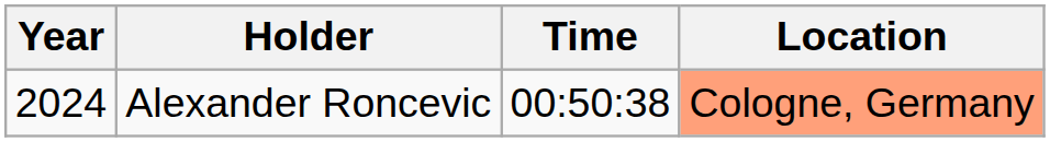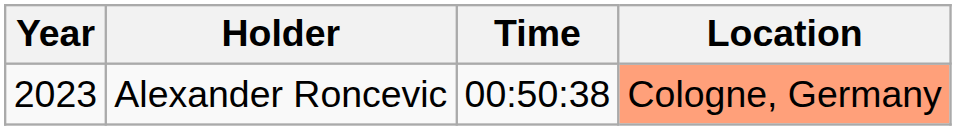Alexander Roncevic | Year: 2024 -> 2023
